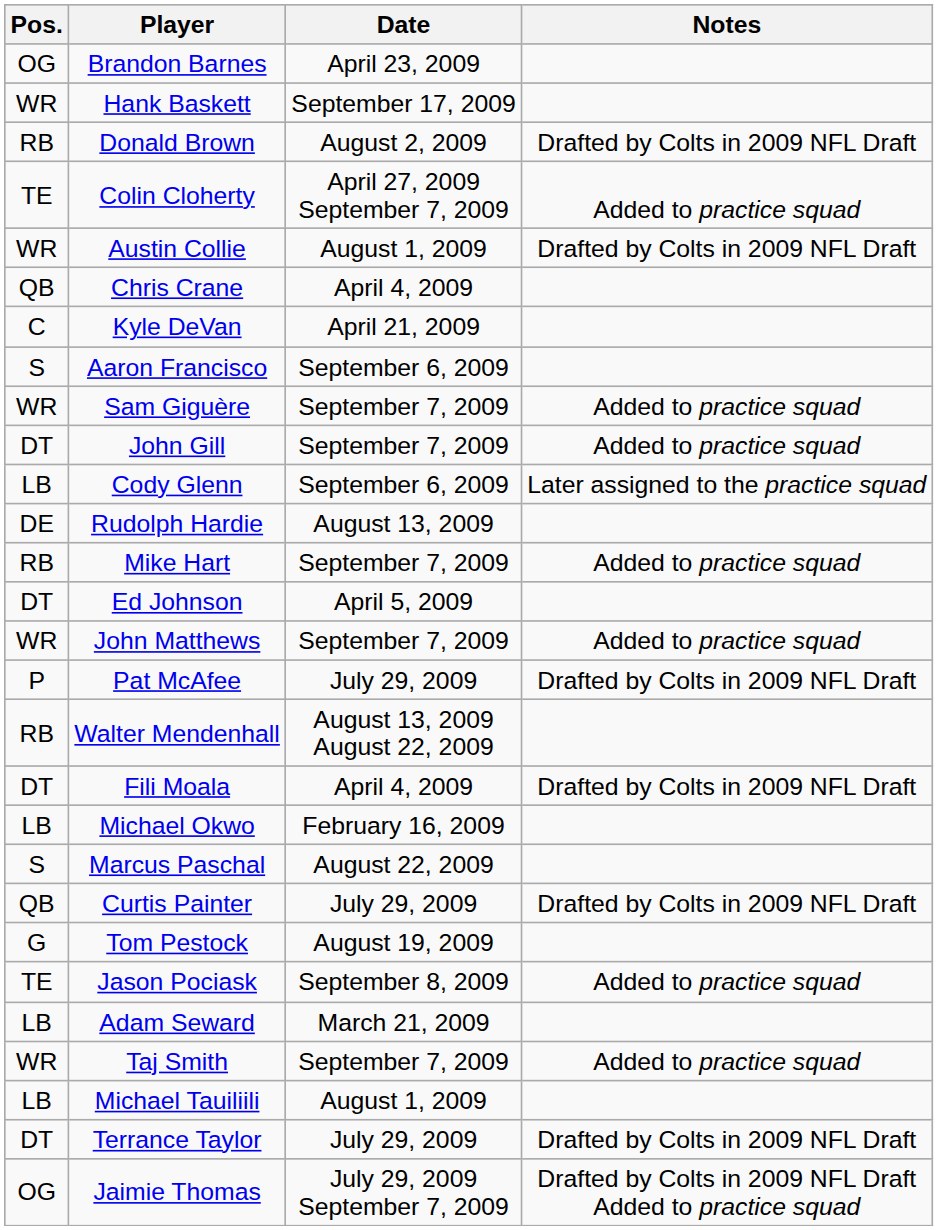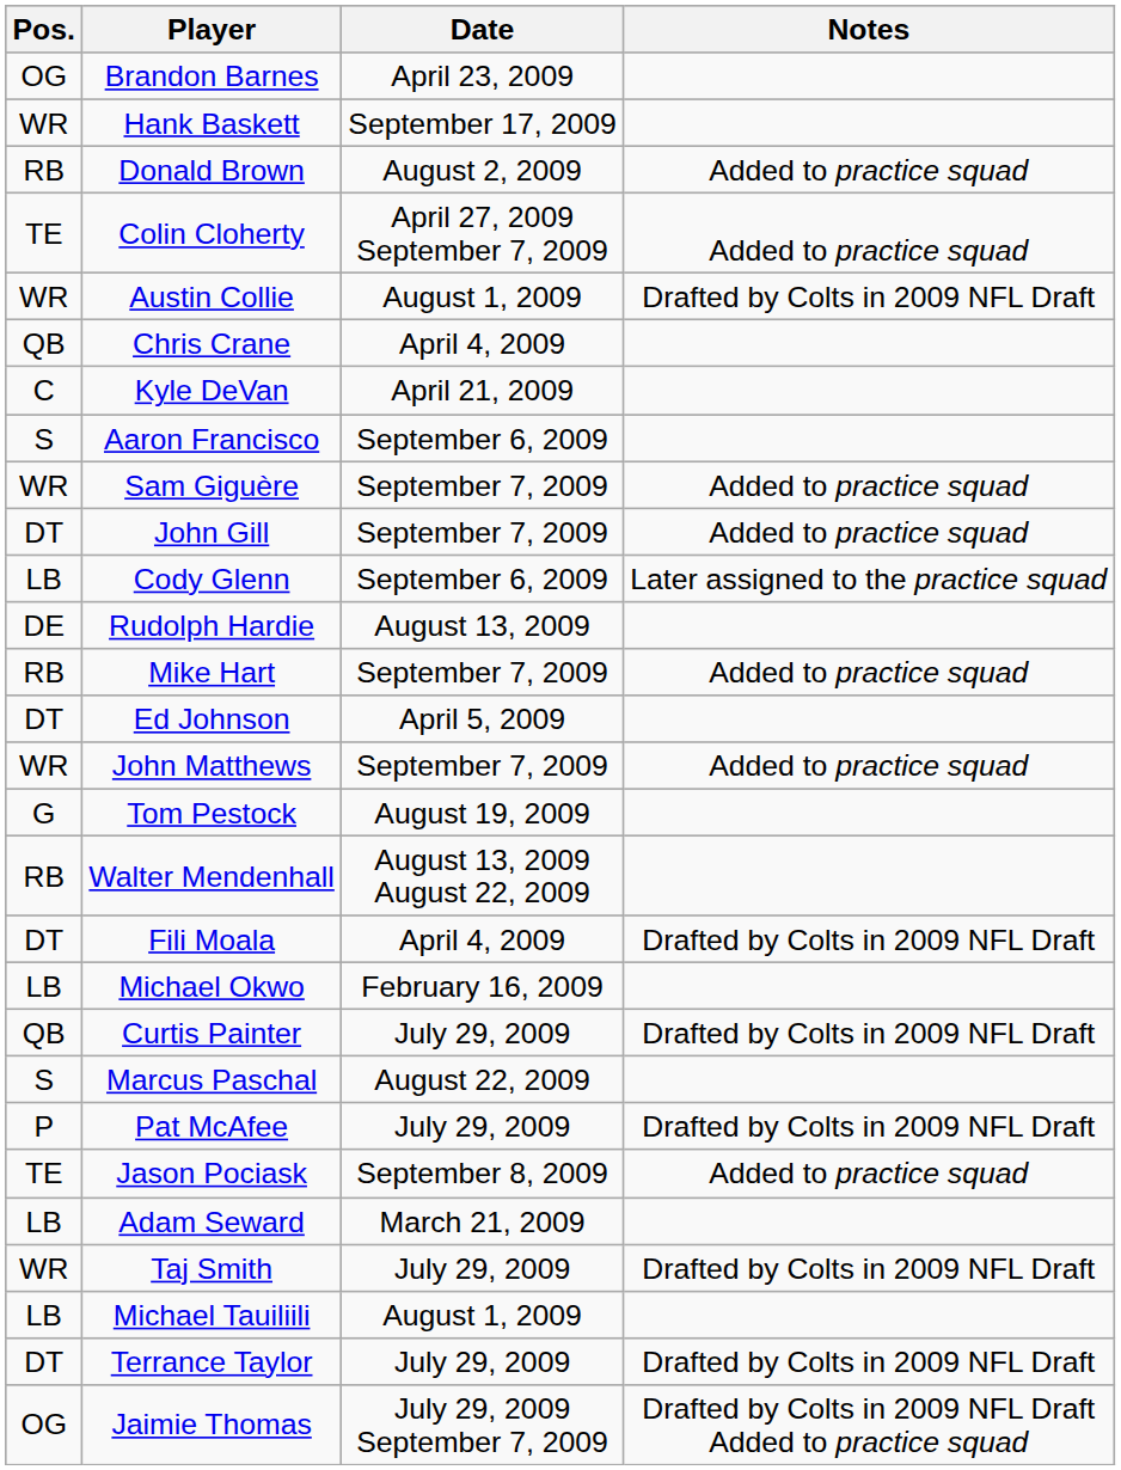Donald Brown | Notes: Drafted by Colts in 2009 NFL Draft -> Added to practice squad
rows swapped: Pat McAfee <-> Tom Pestock
rows swapped: Curtis Painter <-> Marcus Paschal
Taj Smith | Date: September 7, 2009 -> July 29, 2009
Taj Smith | Notes: Added to practice squad -> Drafted by Colts in 2009 NFL Draft
